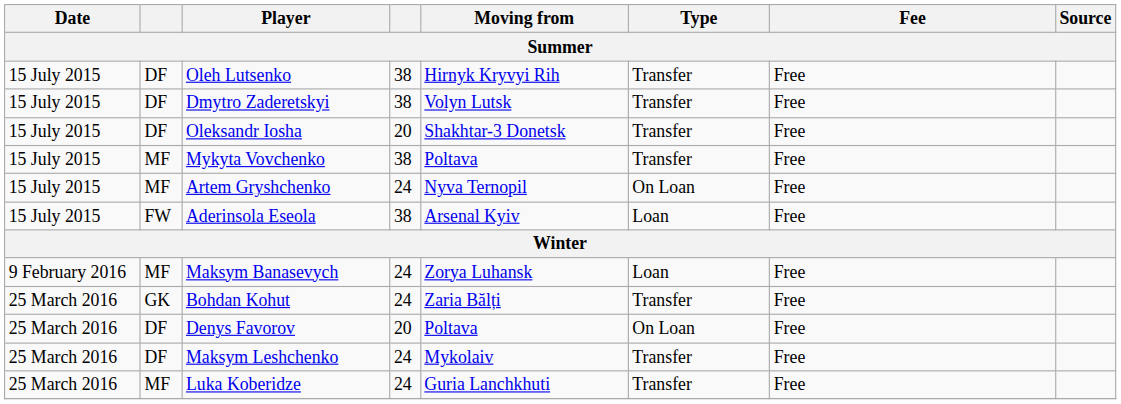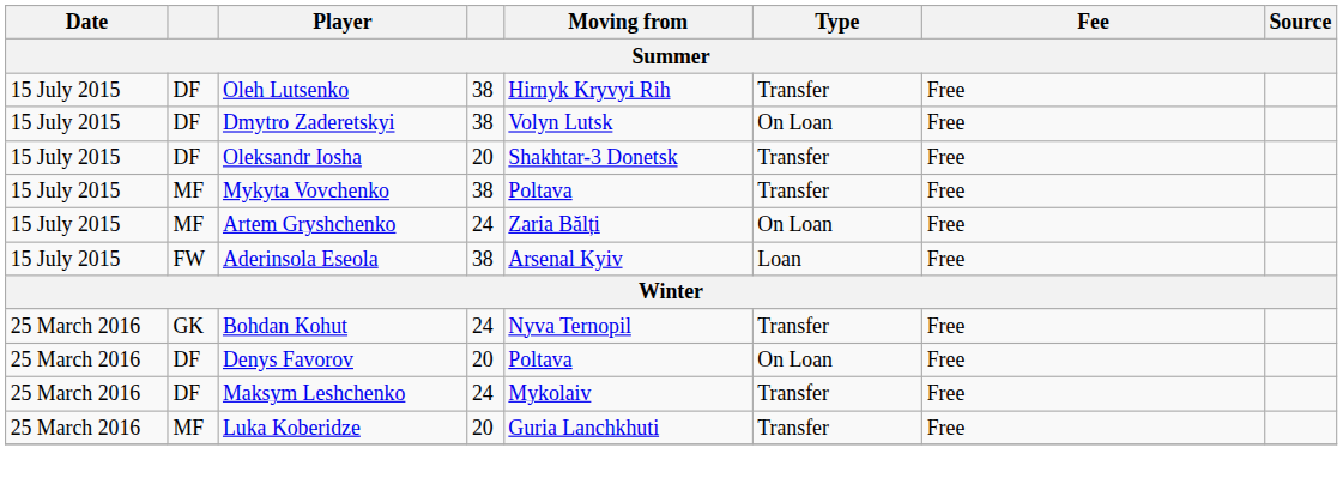Dmytro Zaderetskyi | Type: Transfer -> On Loan
Artem Gryshchenko | Moving from: Nyva Ternopil -> Zaria Bălți
- row: 9 February 2016 | MF | Maksym Banasevych | 24 | Zorya Luhansk | Loan | Free
Bohdan Kohut | Moving from: Zaria Bălți -> Nyva Ternopil
Luka Koberidze | column 4: 24 -> 20
